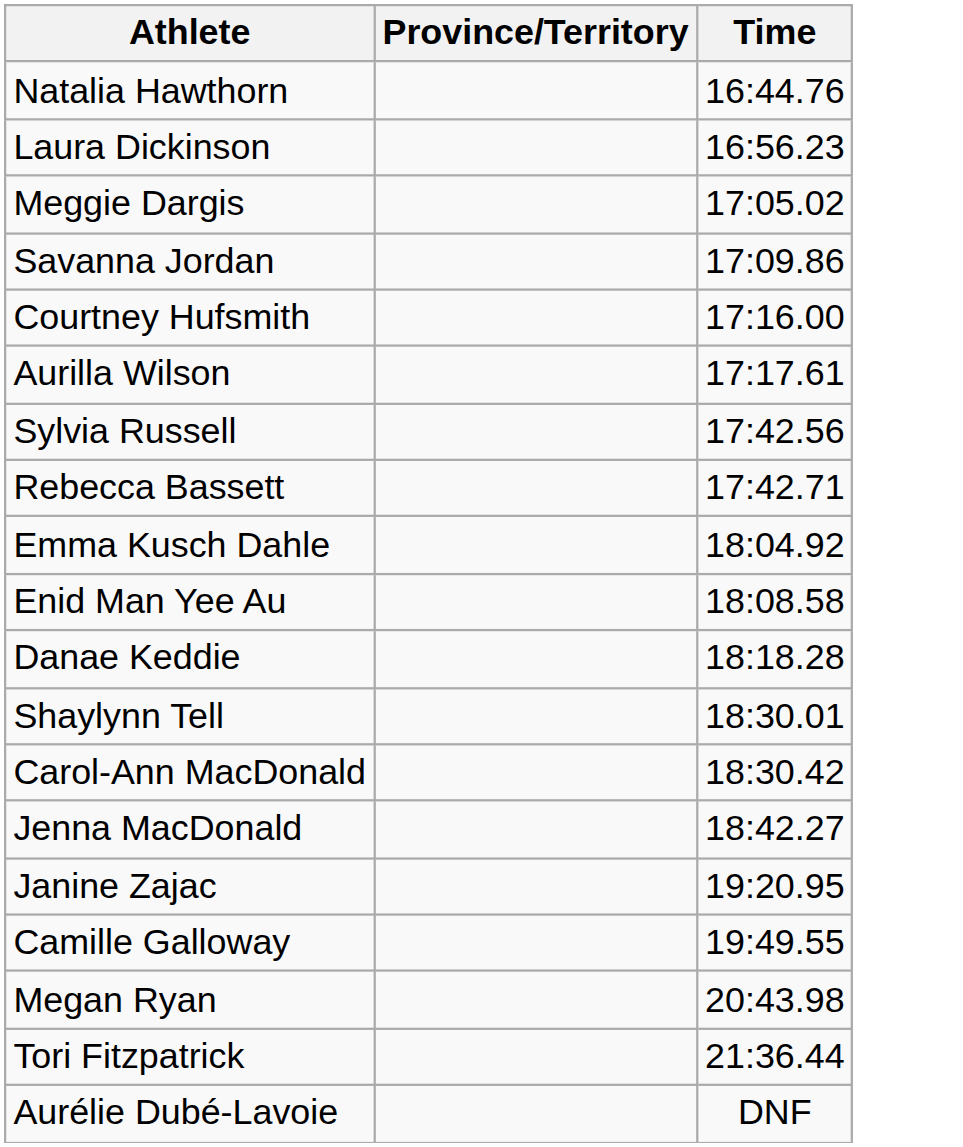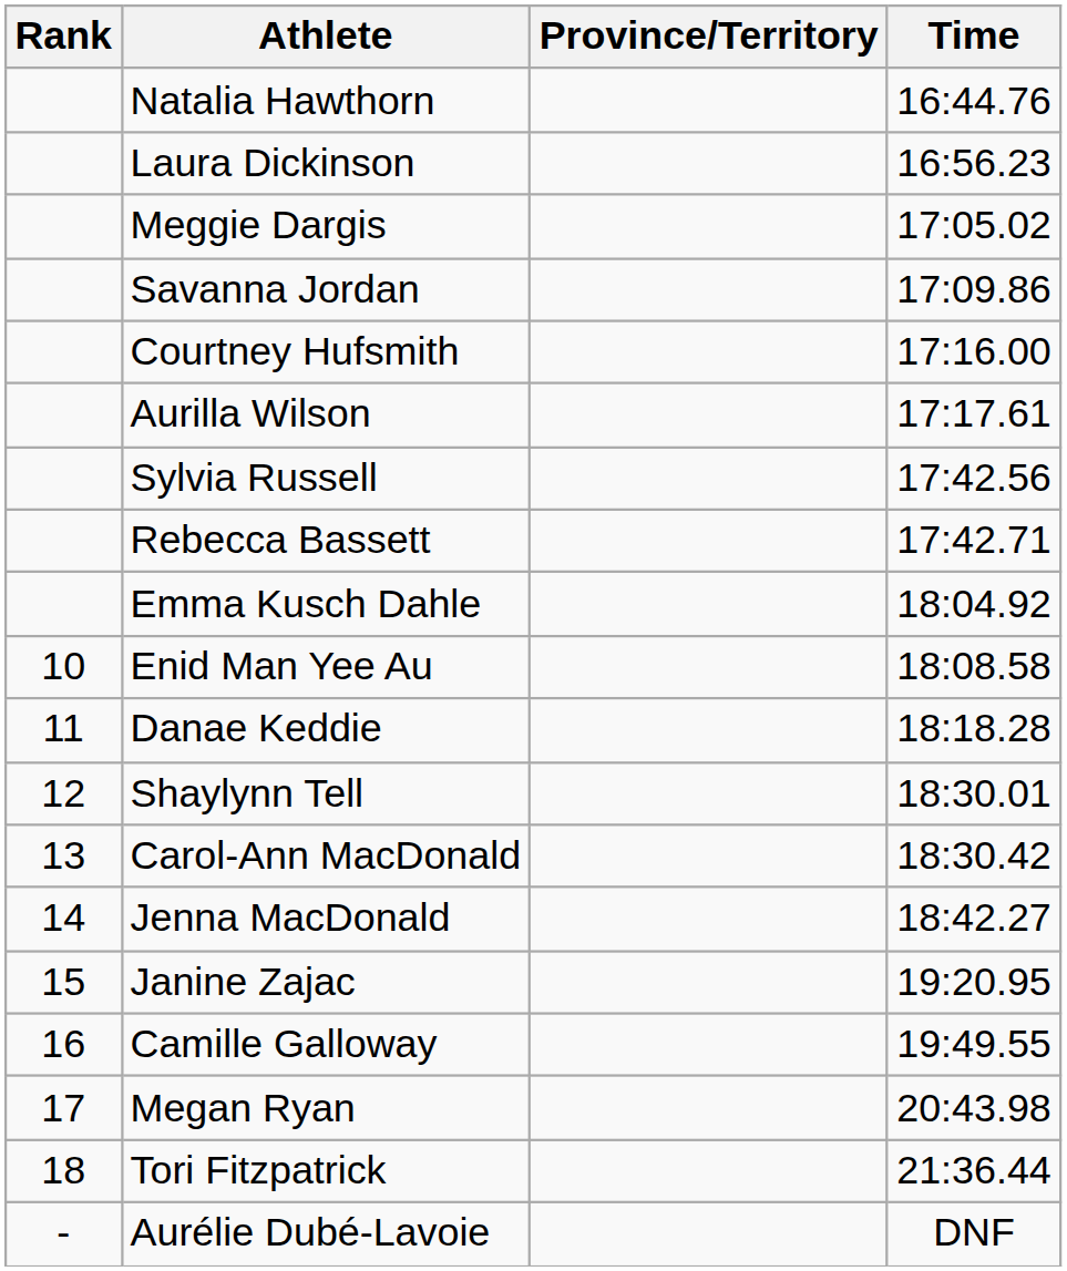+ column: Rank | 10 | 11 | 12 | 13 | 14 | 15 | 16 | 17 | 18 | -
